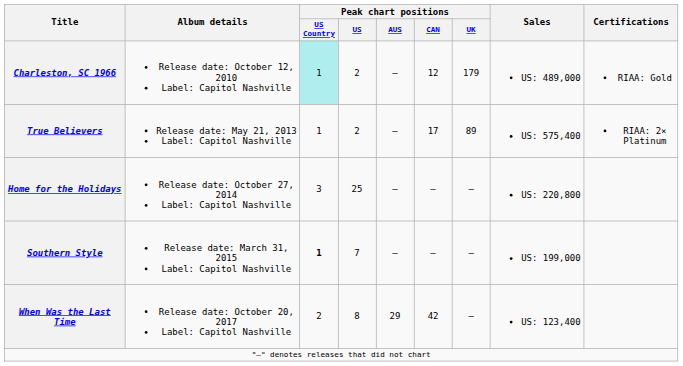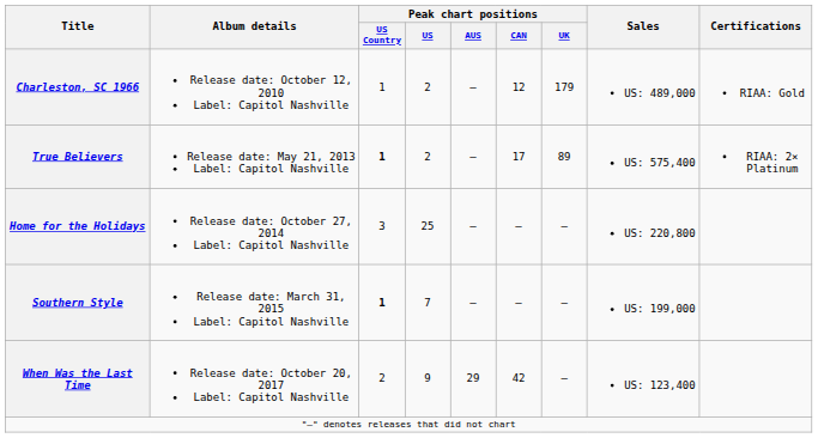Charleston, SC 1966 | Peak chart positions / US Country: paleturquoise background -> no background
True Believers | Peak chart positions / US Country: normal -> bold
When Was the Last Time | Peak chart positions / US: 8 -> 9
